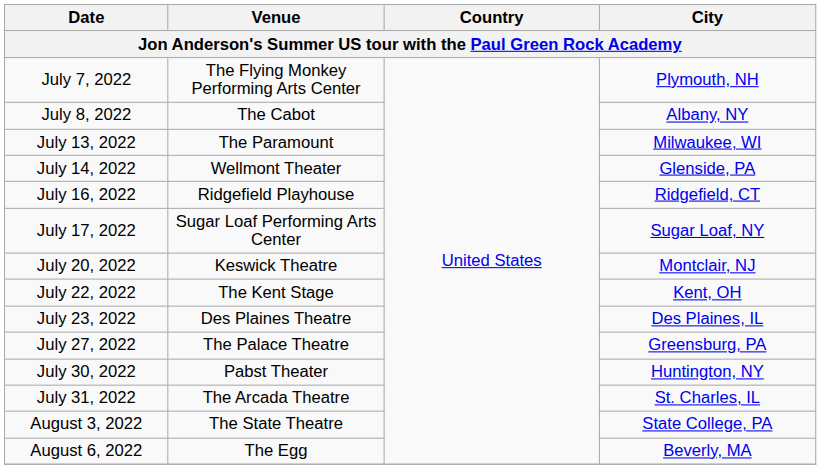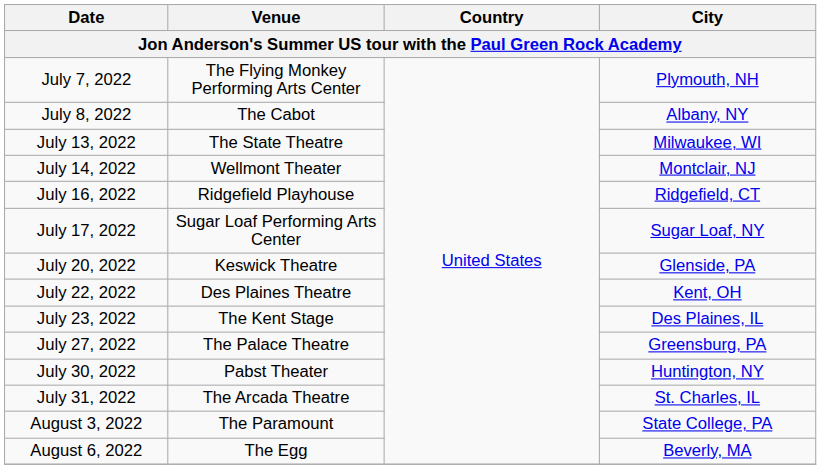July 13, 2022 | Venue: The Paramount -> The State Theatre
July 14, 2022 | City: Glenside, PA -> Montclair, NJ
July 20, 2022 | City: Montclair, NJ -> Glenside, PA
July 22, 2022 | Venue: The Kent Stage -> Des Plaines Theatre
July 23, 2022 | Venue: Des Plaines Theatre -> The Kent Stage
August 3, 2022 | Venue: The State Theatre -> The Paramount
